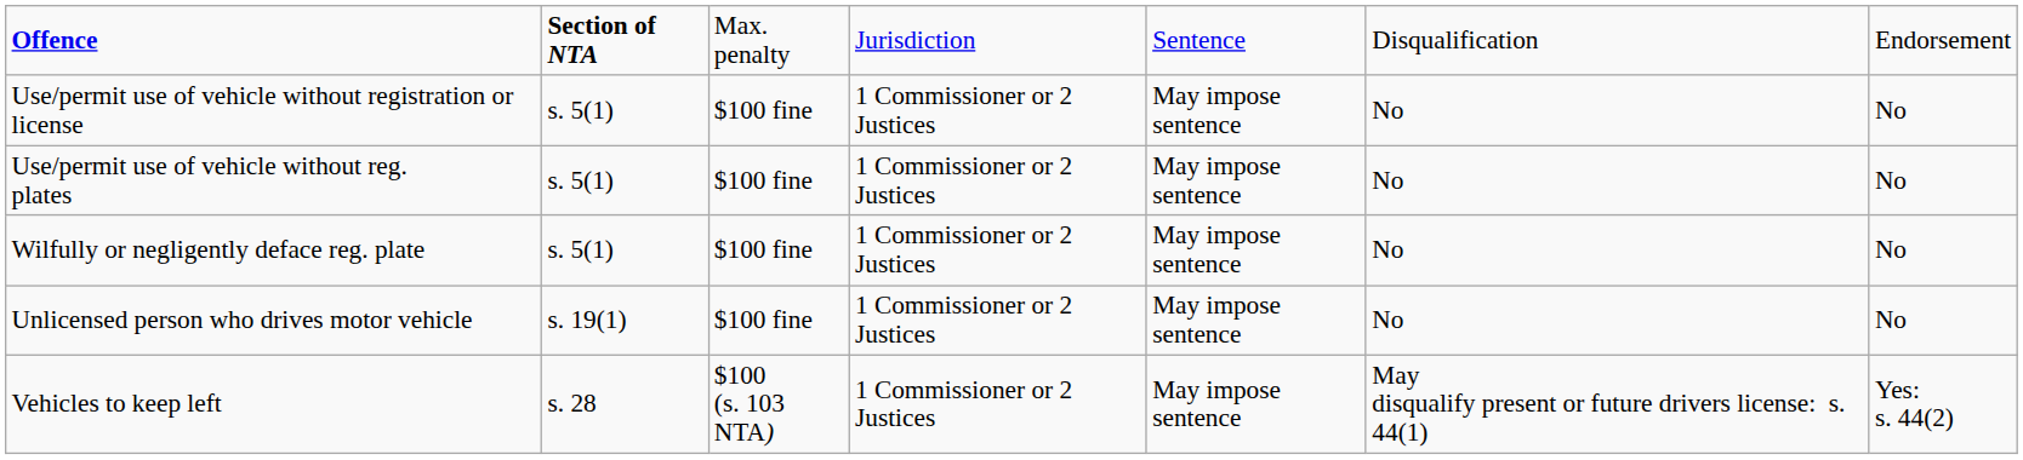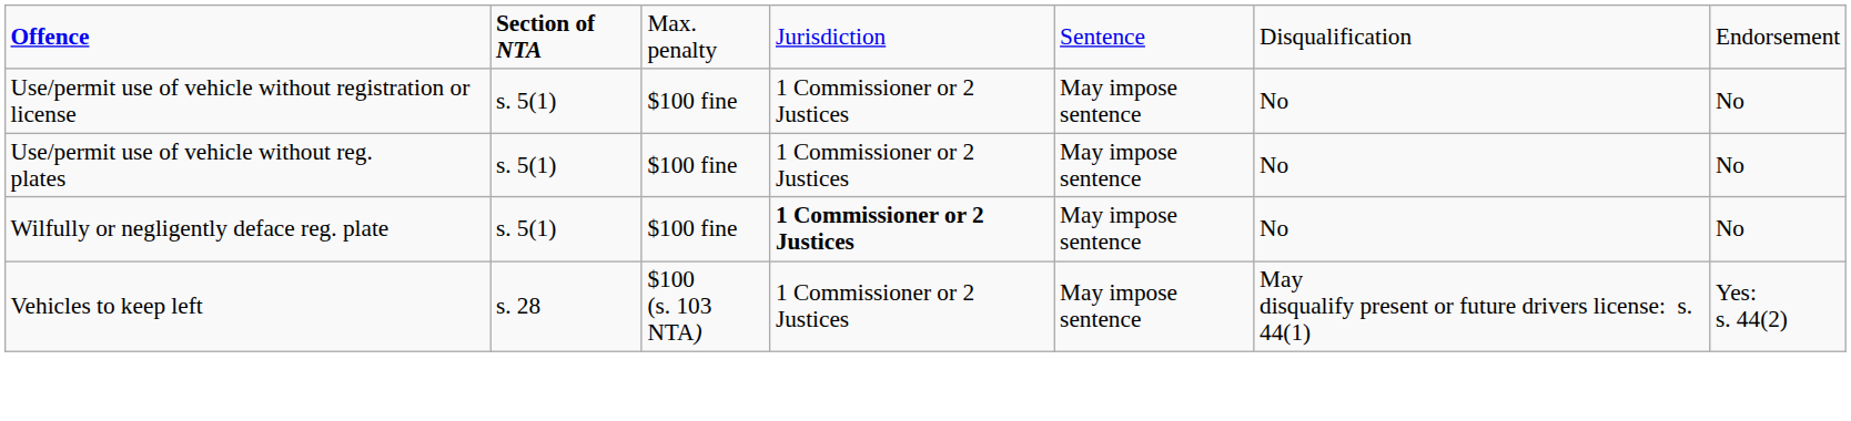Wilfully or negligently deface reg. plate | column 4: normal -> bold
- row: Unlicensed person who drives motor vehicle | s. 19(1) | $100 fine | 1 Commissioner or 2 Justices | May impose sentence | No | No
